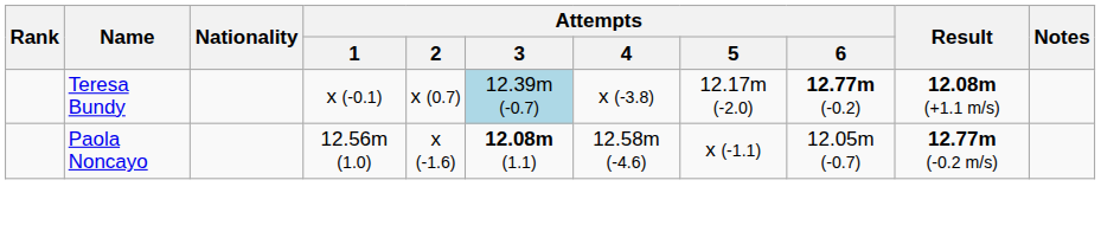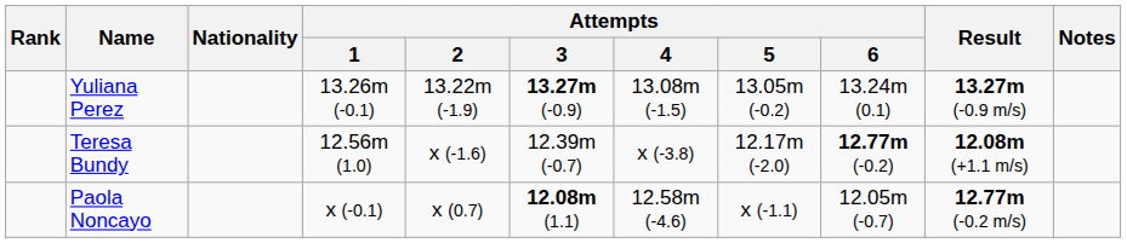+ row: Yuliana Perez | 13.26m (-0.1) | 13.22m (-1.9) | 13.27m (-0.9) | 13.08m (-1.5) | 13.05m (-0.2) | 13.24m (0.1) | 13.27m (-0.9 m/s)
Teresa Bundy | Attempts / 1: x (-0.1) -> 12.56m (1.0)
Teresa Bundy | Attempts / 2: x (0.7) -> x (-1.6)
Teresa Bundy | Attempts / 3: lightblue background -> no background
Paola Noncayo | Attempts / 1: 12.56m (1.0) -> x (-0.1)
Paola Noncayo | Attempts / 2: x (-1.6) -> x (0.7)
